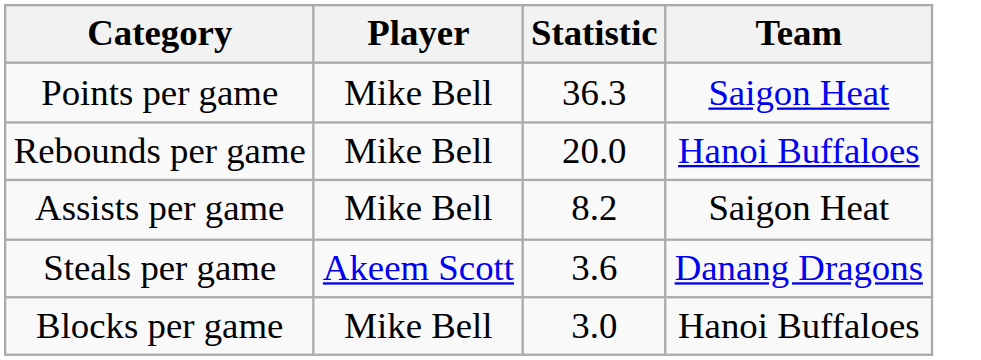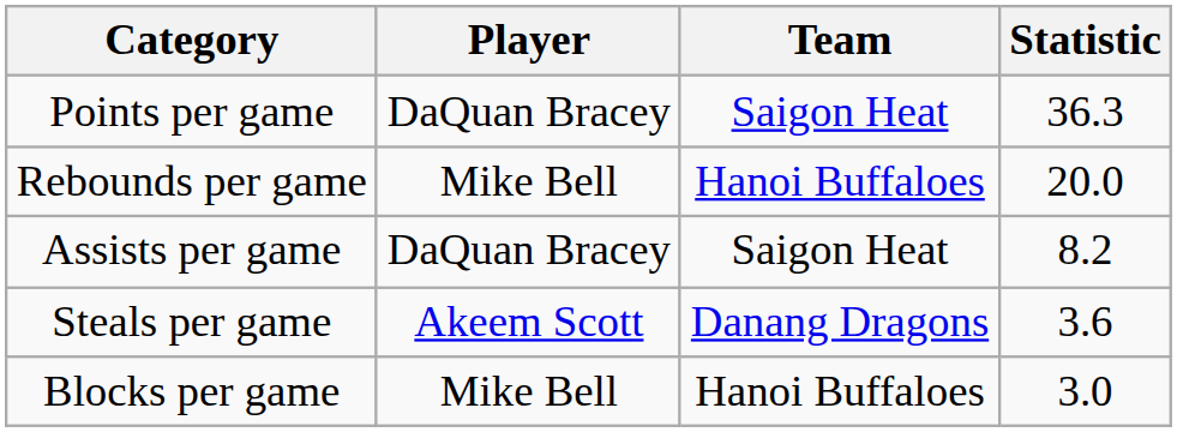columns swapped: Team <-> Statistic
Points per game | Player: Mike Bell -> DaQuan Bracey
Assists per game | Player: Mike Bell -> DaQuan Bracey
